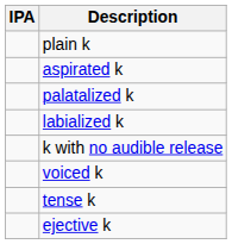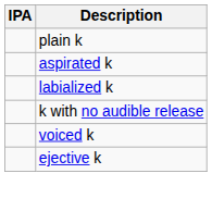- row: palatalized k
- row: tense k
